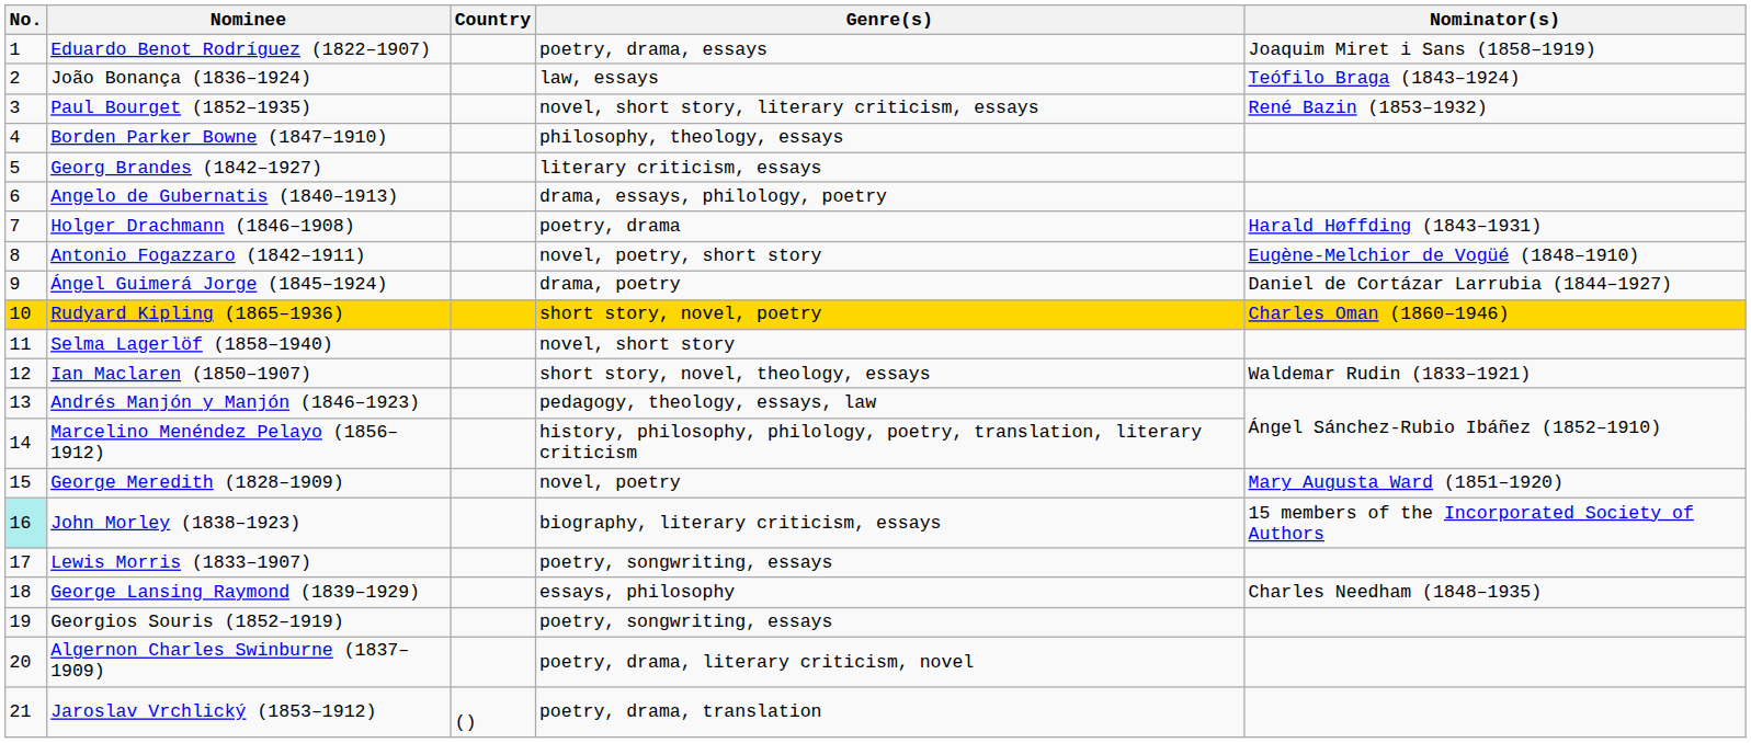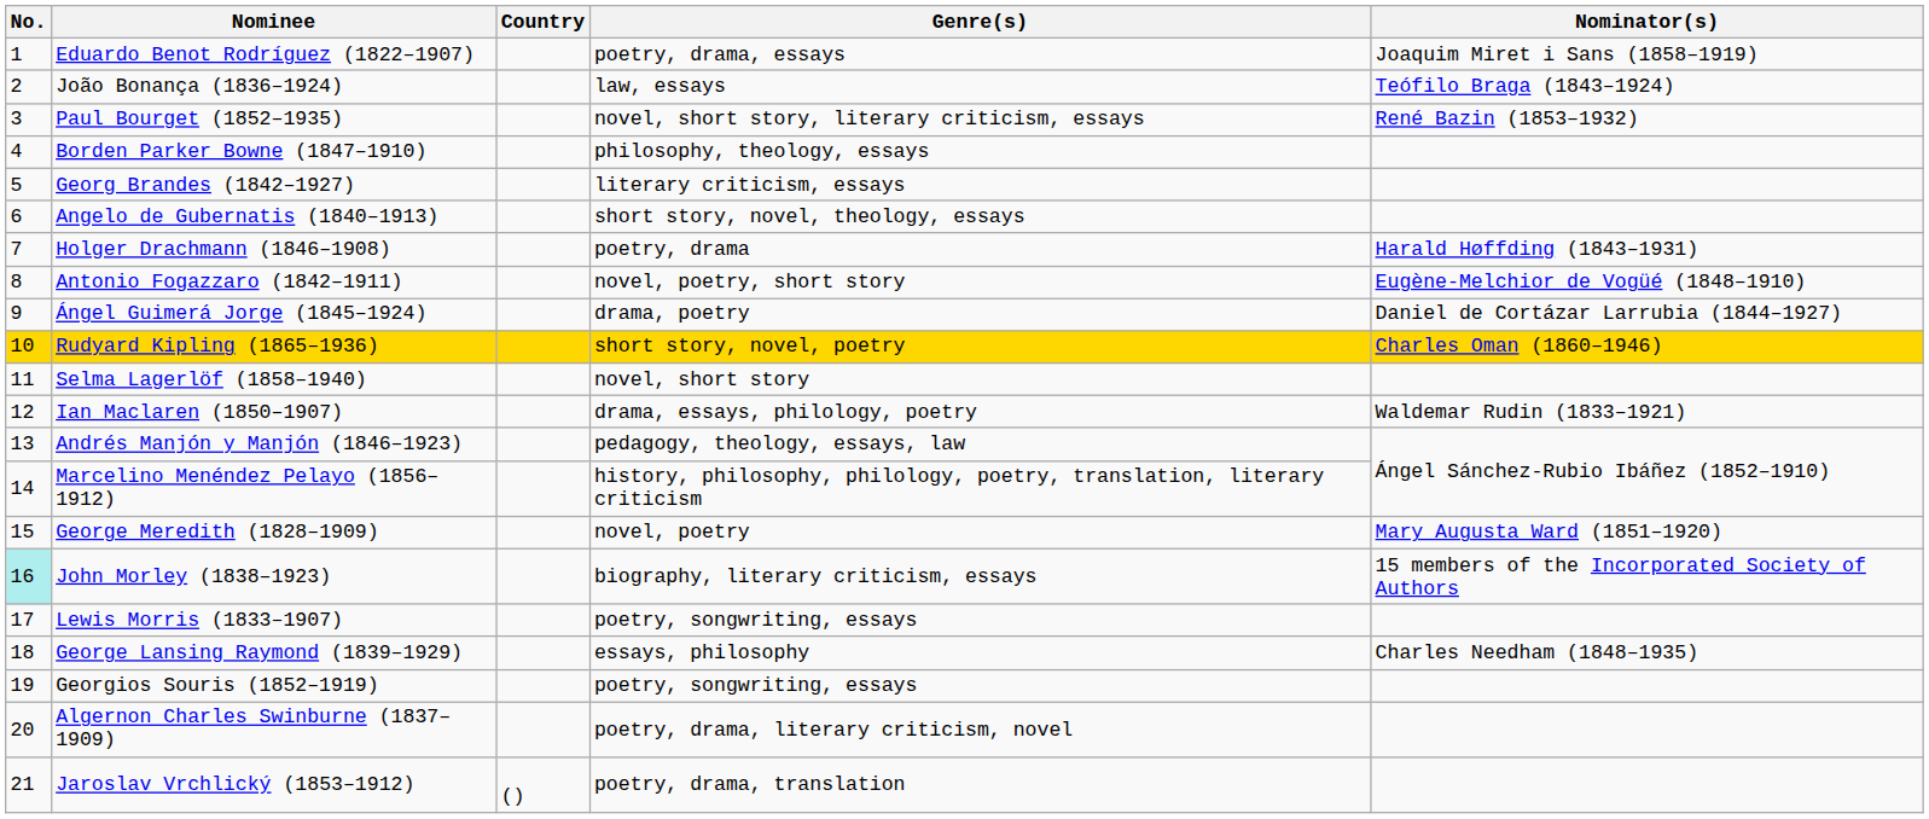Angelo de Gubernatis (1840–1913) | Genre(s): drama, essays, philology, poetry -> short story, novel, theology, essays
Ian Maclaren (1850–1907) | Genre(s): short story, novel, theology, essays -> drama, essays, philology, poetry
